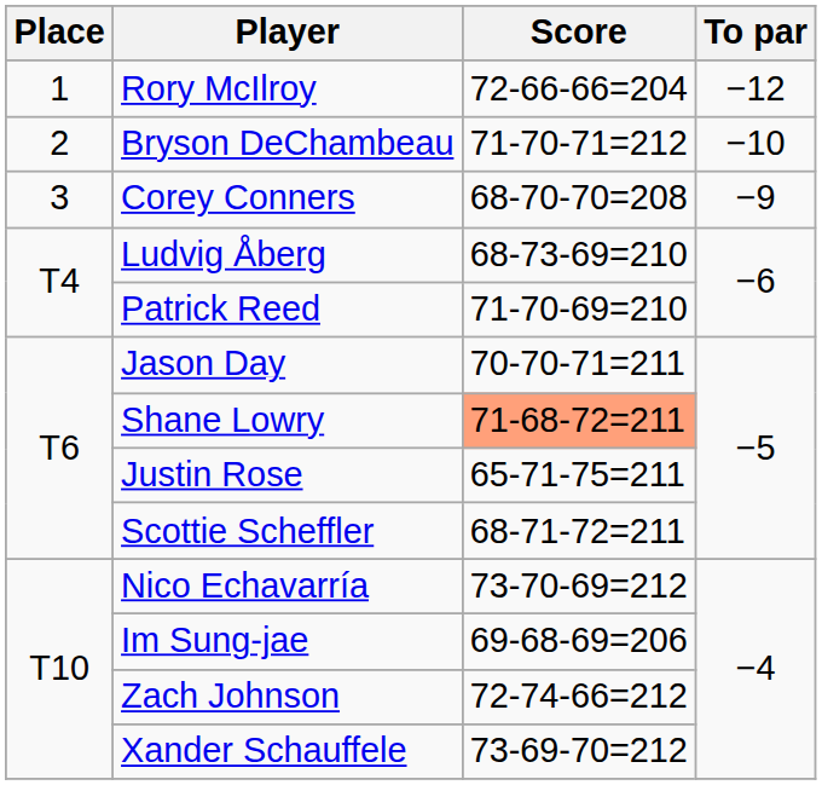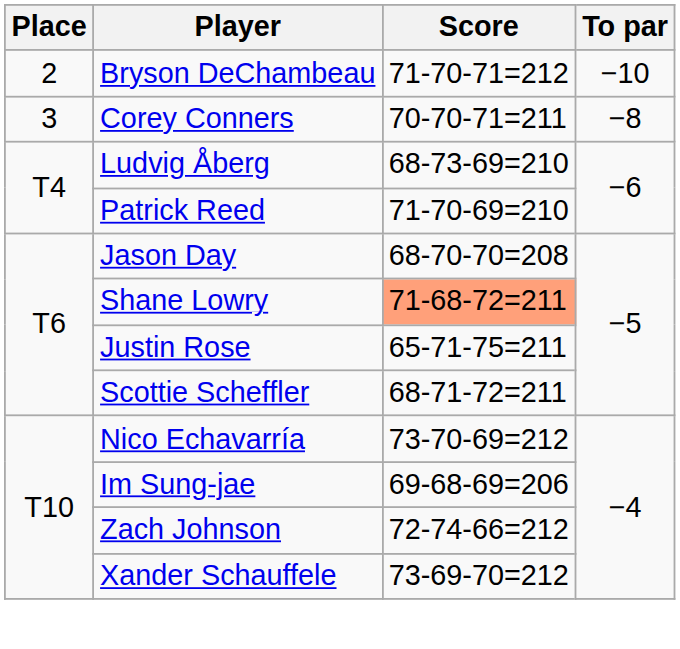- row: 1 | Rory McIlroy | 72-66-66=204 | −12
Corey Conners | Score: 68-70-70=208 -> 70-70-71=211
Corey Conners | To par: −9 -> −8
Jason Day | Score: 70-70-71=211 -> 68-70-70=208
